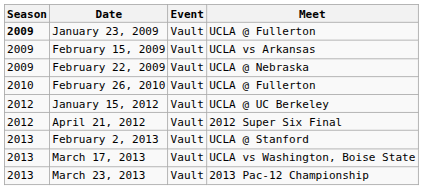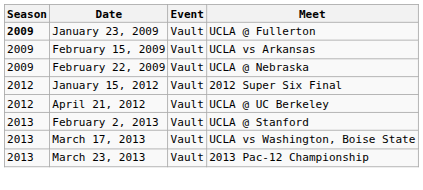- row: 2010 | February 26, 2010 | Vault | UCLA @ Fullerton
January 15, 2012 | Meet: UCLA @ UC Berkeley -> 2012 Super Six Final
April 21, 2012 | Meet: 2012 Super Six Final -> UCLA @ UC Berkeley
